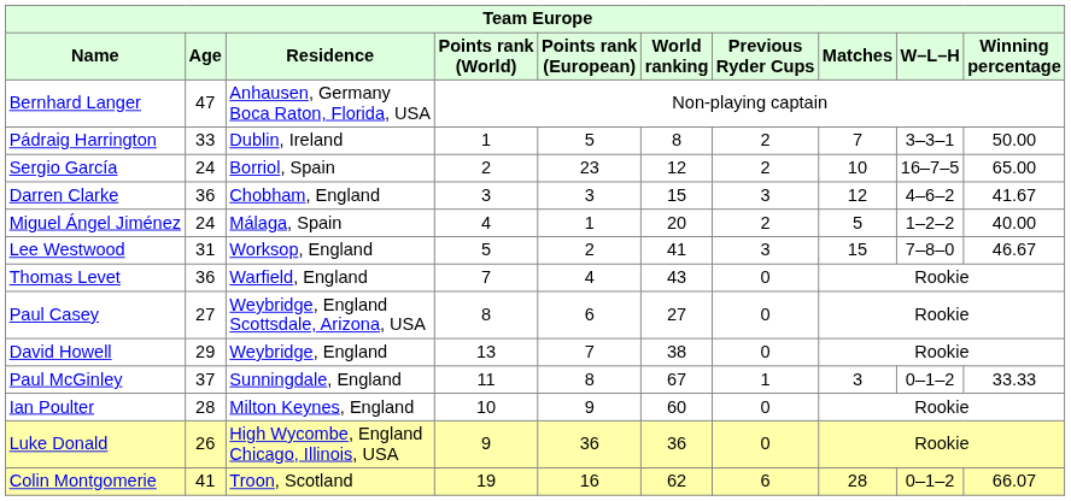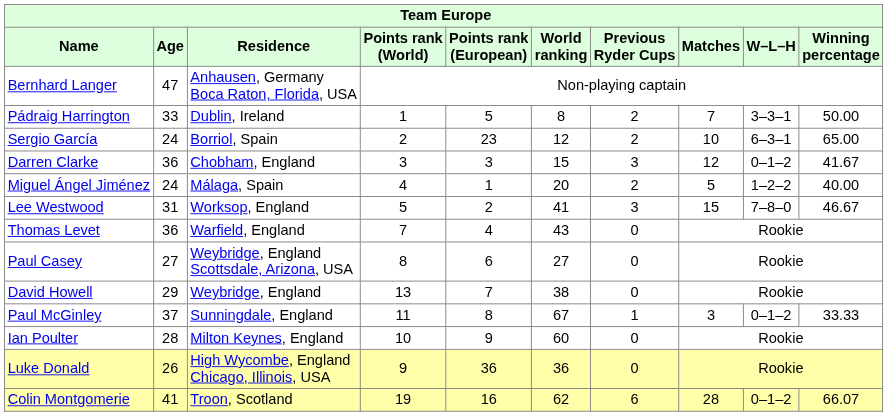Sergio García | W–L–H: 16–7–5 -> 6–3–1
Darren Clarke | W–L–H: 4–6–2 -> 0–1–2
